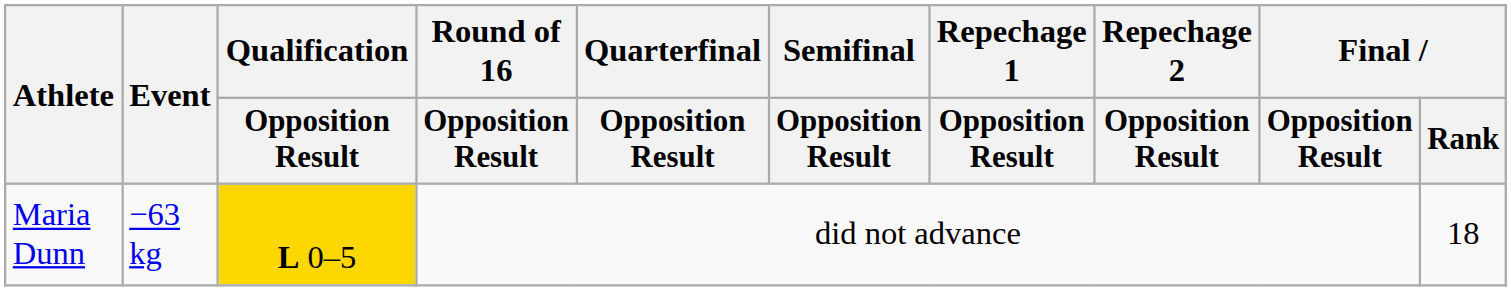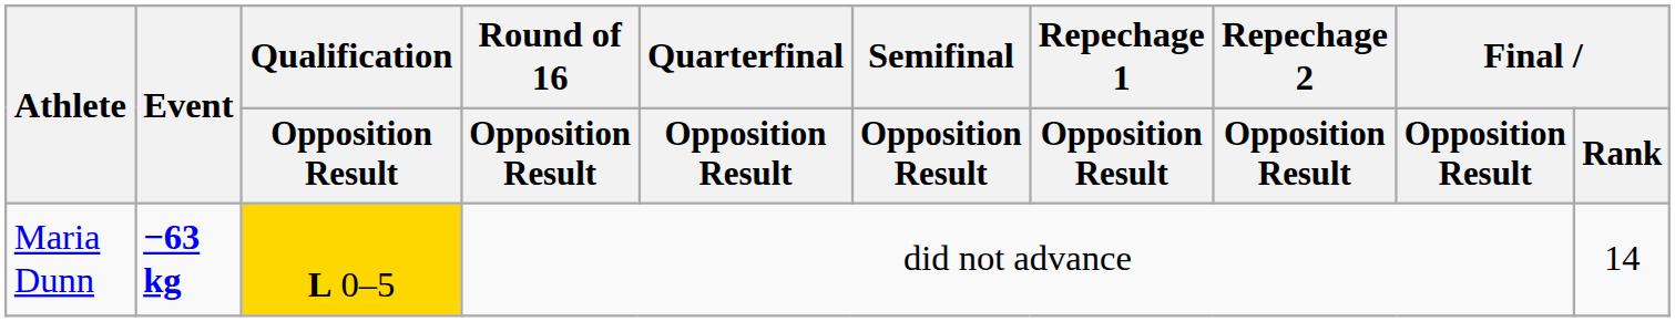Maria Dunn | Event: normal -> bold
Maria Dunn | Final / Rank: 18 -> 14
